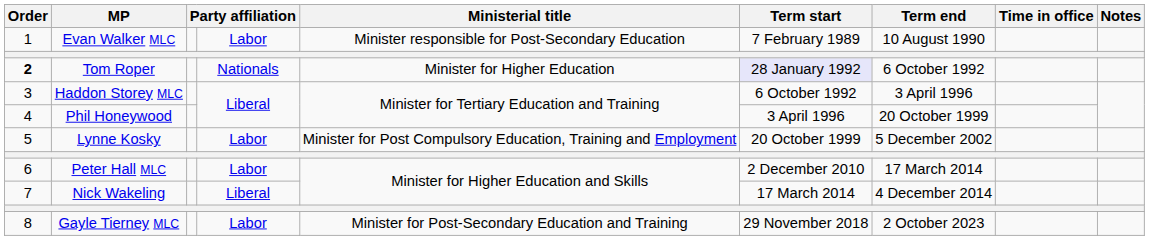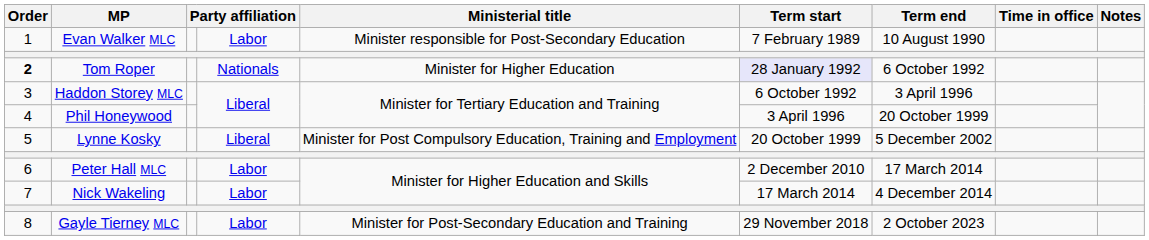Lynne Kosky | column 4: Labor -> Liberal
Nick Wakeling | column 4: Liberal -> Labor
